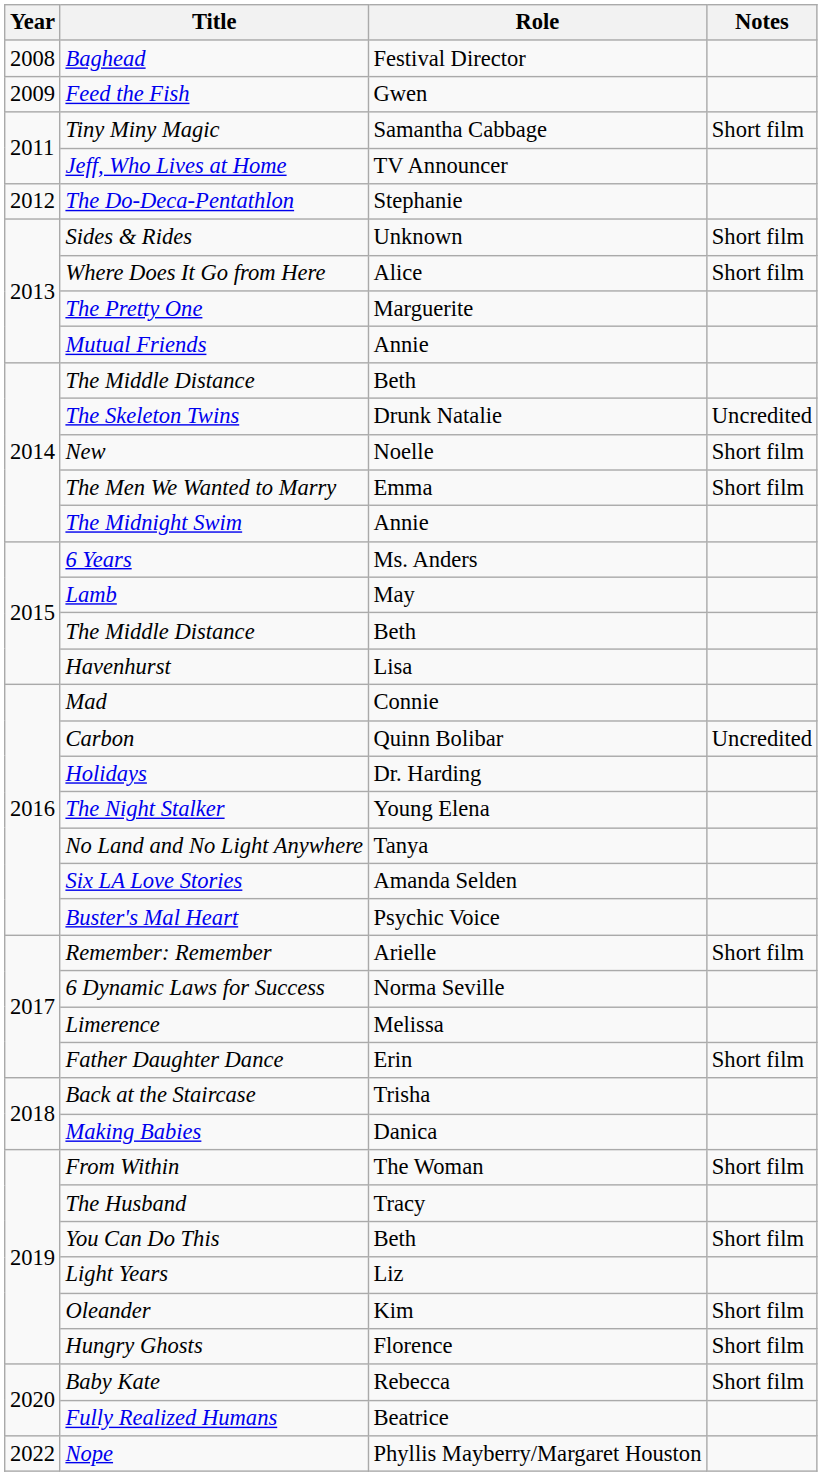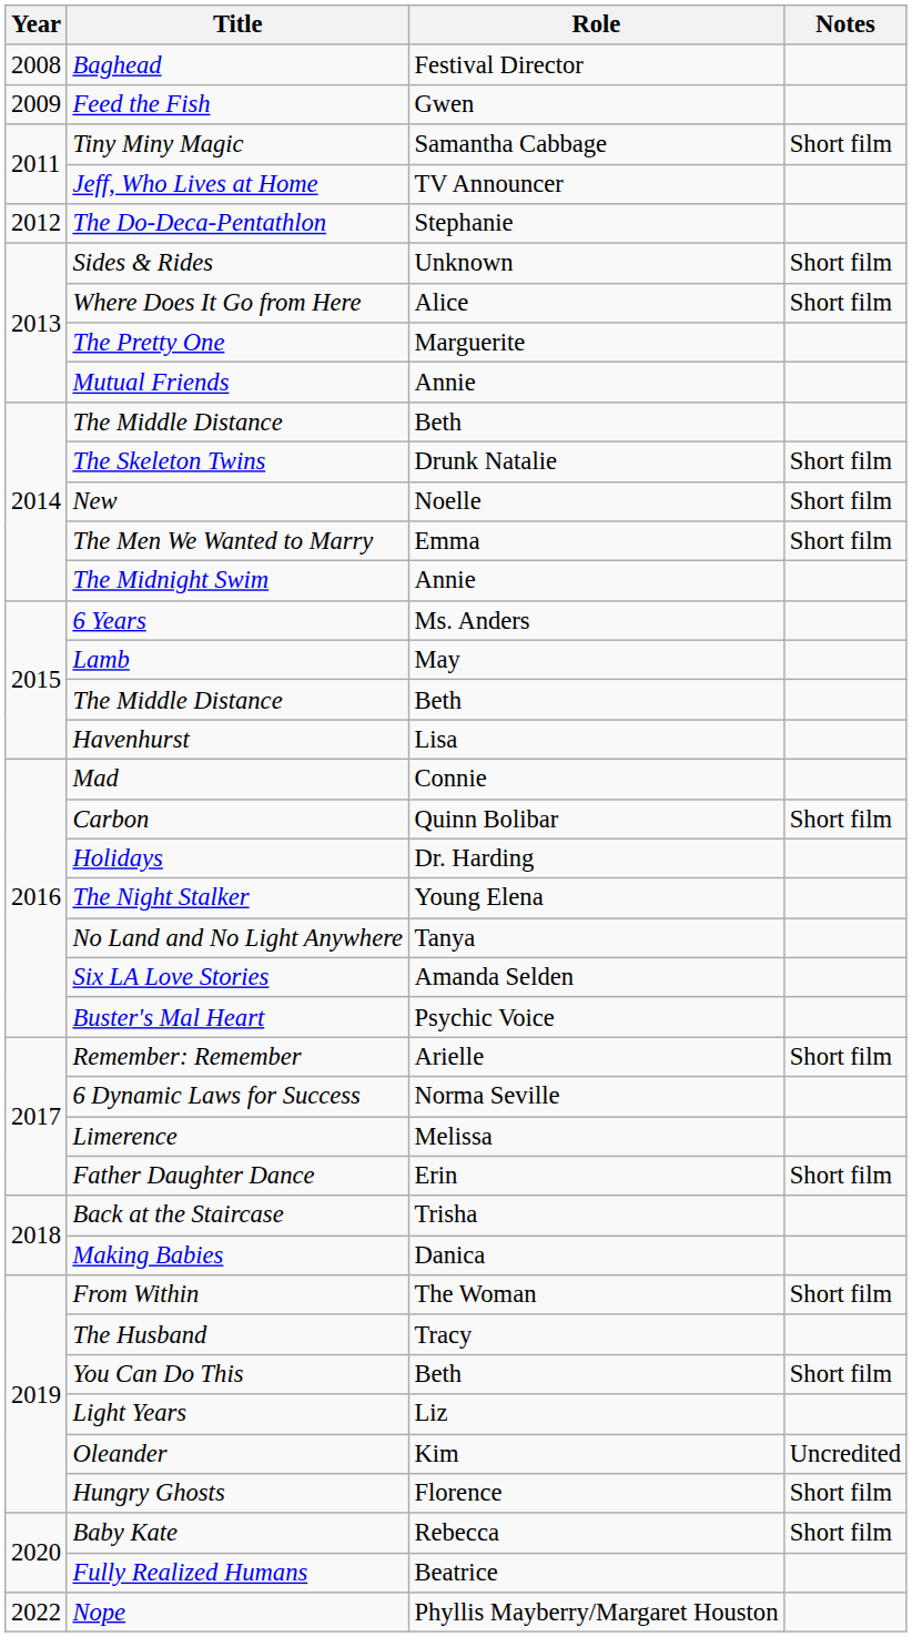The Skeleton Twins | Notes: Uncredited -> Short film
Carbon | Notes: Uncredited -> Short film
Oleander | Notes: Short film -> Uncredited
